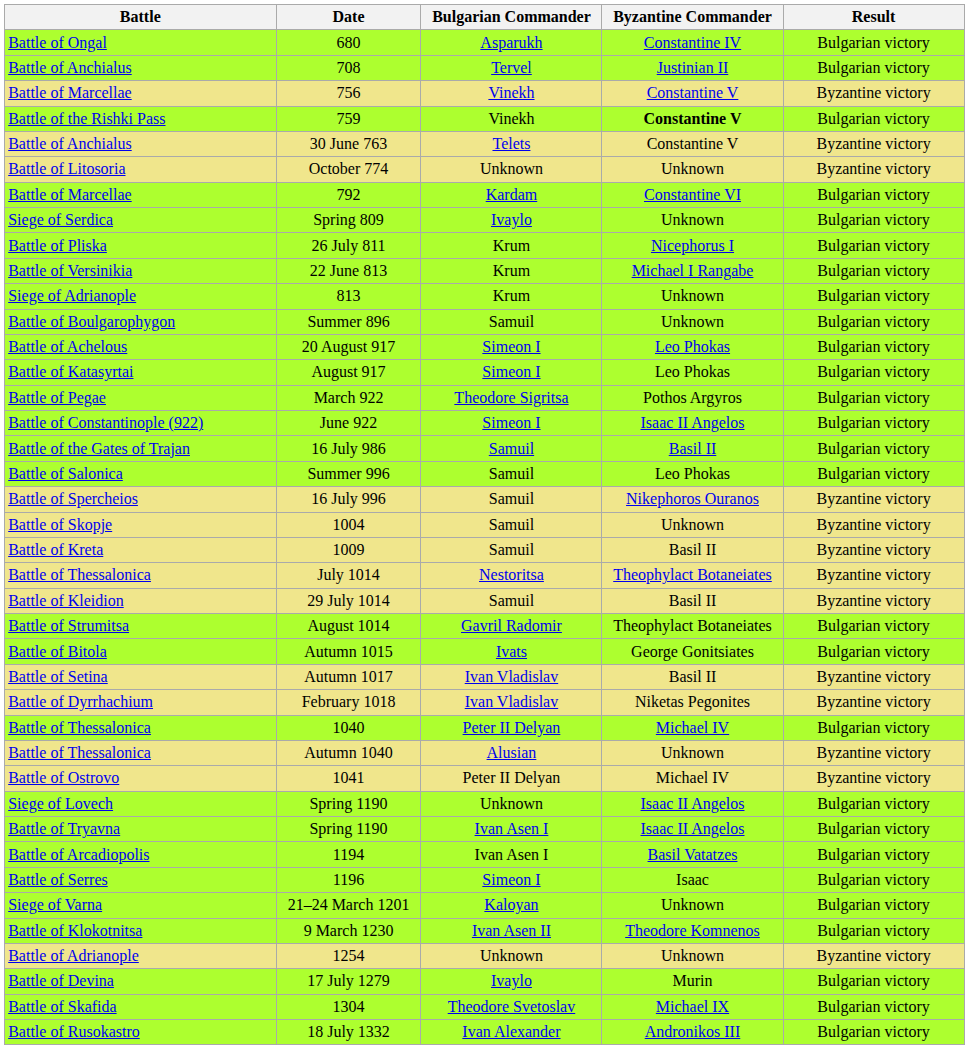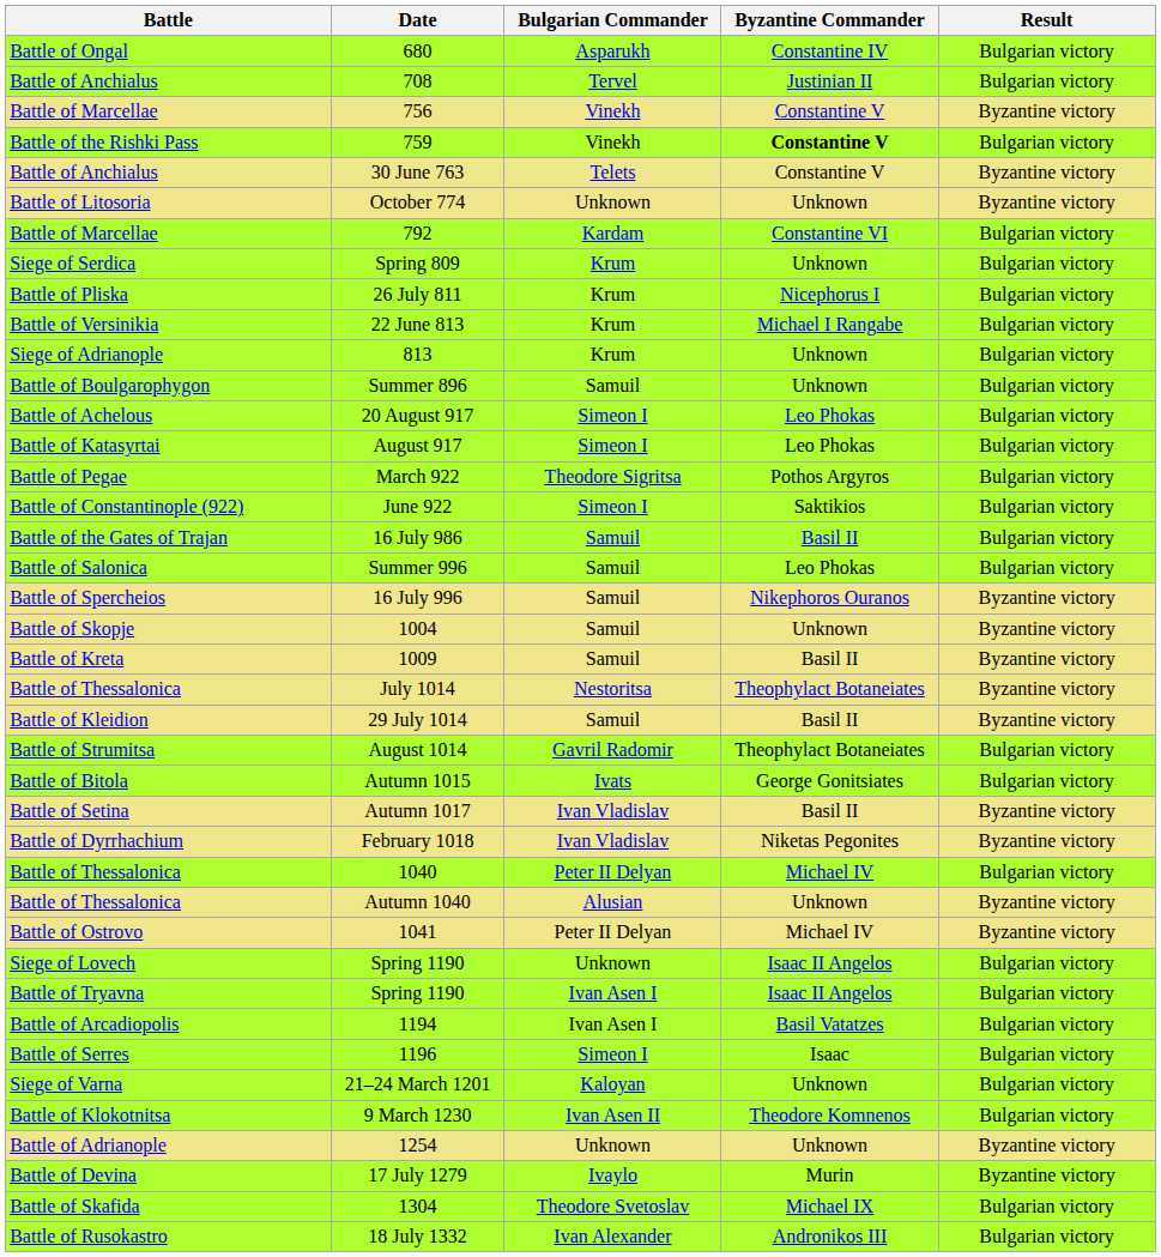Spring 809 | Bulgarian Commander: Ivaylo -> Krum
June 922 | Byzantine Commander: Isaac II Angelos -> Saktikios
17 July 1279 | Result: Bulgarian victory -> Byzantine victory
